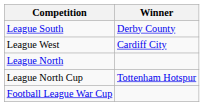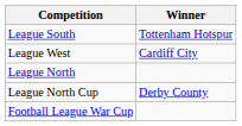League South | Winner: Derby County -> Tottenham Hotspur
League North Cup | Winner: Tottenham Hotspur -> Derby County
